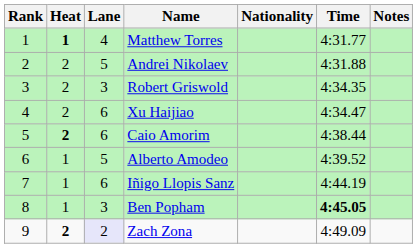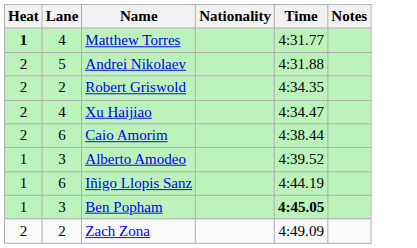- column: Rank | 1 | 2 | 3 | 4 | 5 | 6 | 7 | 8 | 9
Robert Griswold | Lane: 3 -> 2
Xu Haijiao | Lane: 6 -> 4
Caio Amorim | Heat: bold -> normal
Alberto Amodeo | Lane: 5 -> 3
Zach Zona | Heat: bold -> normal
Zach Zona | Lane: lavender background -> no background
